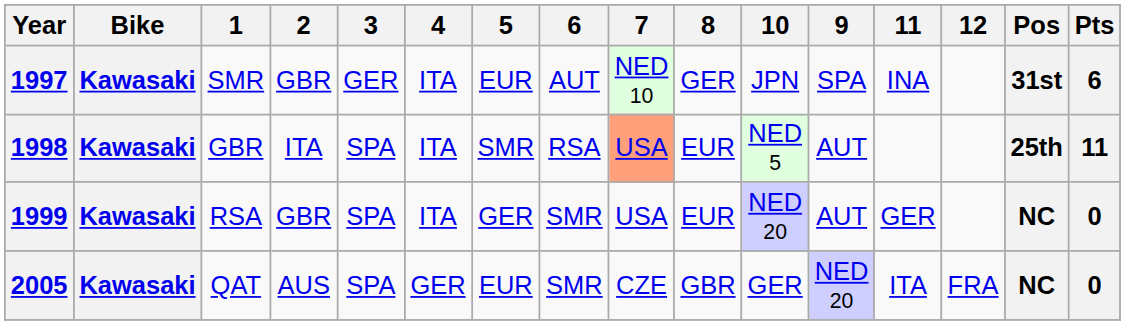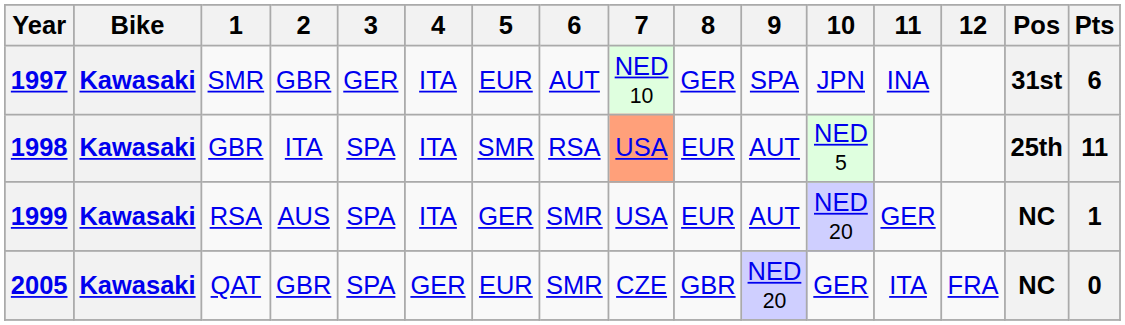columns swapped: 9 <-> 10
1999 | 2: GBR -> AUS
1999 | Pts: 0 -> 1
2005 | 2: AUS -> GBR
